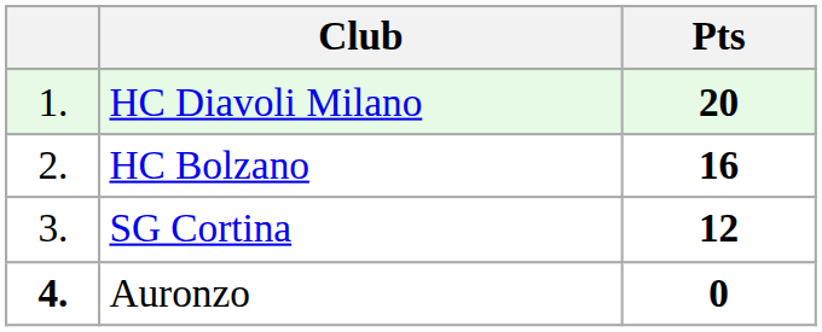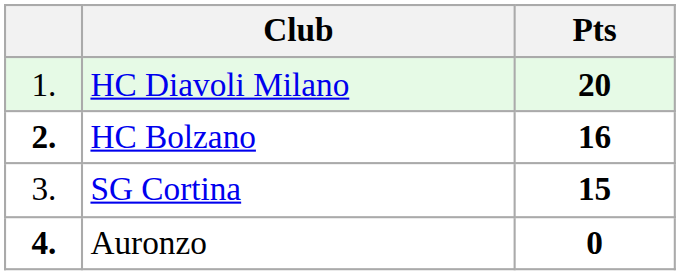HC Bolzano | column 1: normal -> bold
SG Cortina | Pts: 12 -> 15
